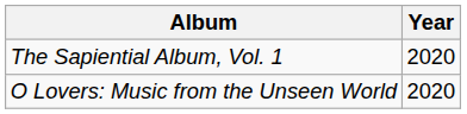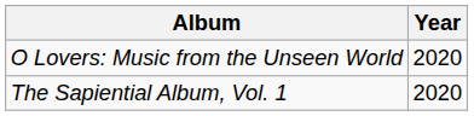rows swapped: The Sapiential Album, Vol. 1 <-> O Lovers: Music from the Unseen World
